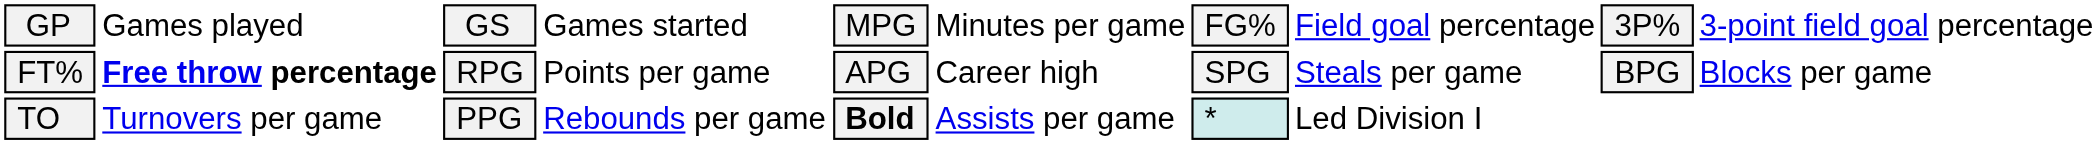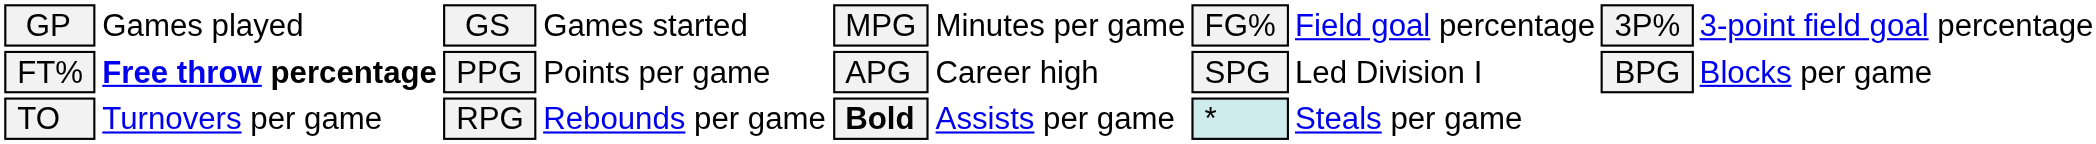FT% | column 3: RPG -> PPG
FT% | column 8: Steals per game -> Led Division I
TO | column 3: PPG -> RPG
TO | column 8: Led Division I -> Steals per game
